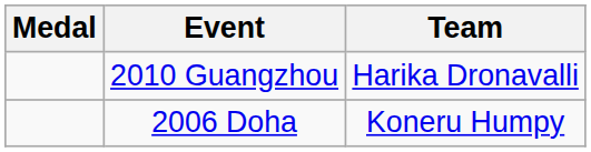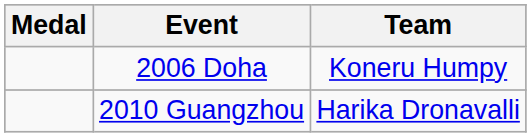rows swapped: 2006 Doha <-> 2010 Guangzhou
